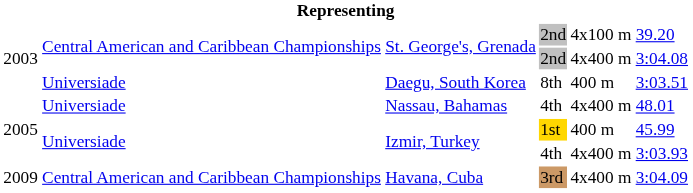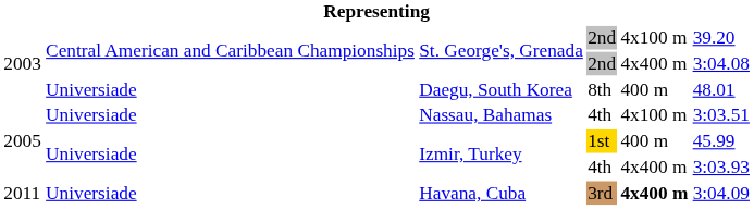Daegu, South Korea | column 6: 3:03.51 -> 48.01
Nassau, Bahamas | column 5: 4x400 m -> 4x100 m
Nassau, Bahamas | column 6: 48.01 -> 3:03.51
Havana, Cuba | column 1: 2009 -> 2011
Havana, Cuba | column 2: Central American and Caribbean Championships -> Universiade
Havana, Cuba | column 5: normal -> bold
